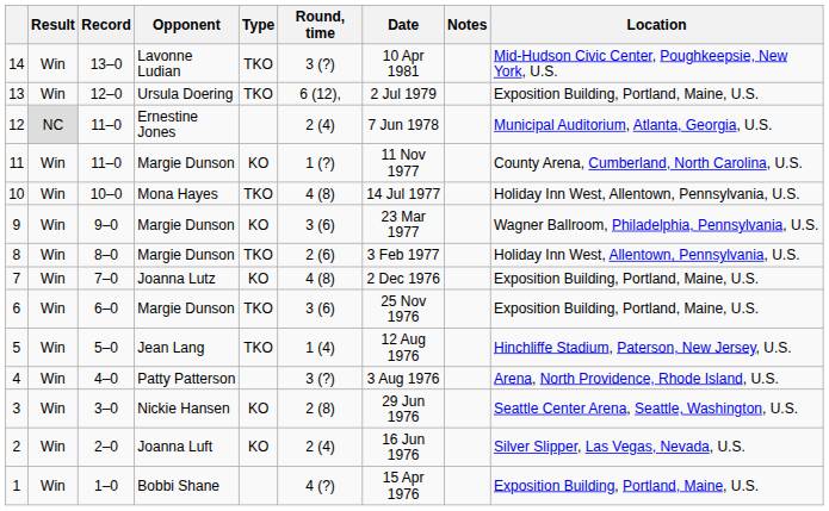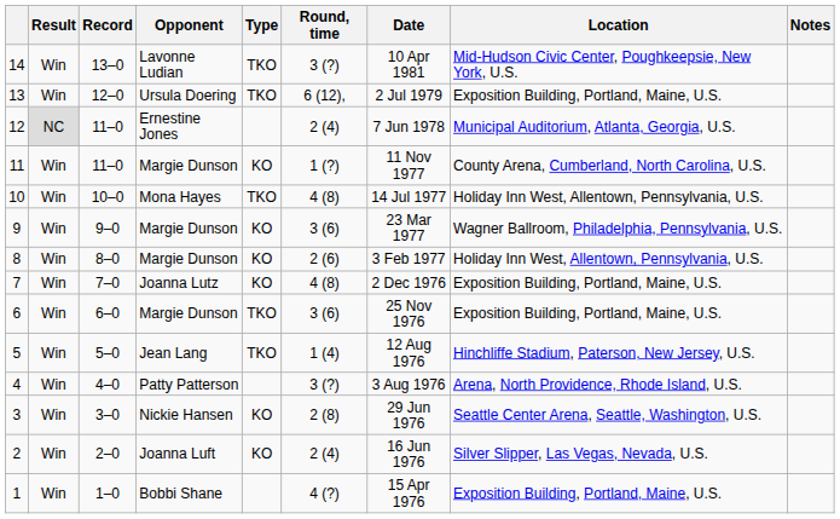columns swapped: Location <-> Notes
8 | Type: TKO -> KO
